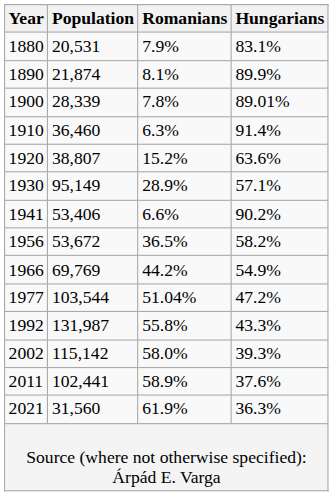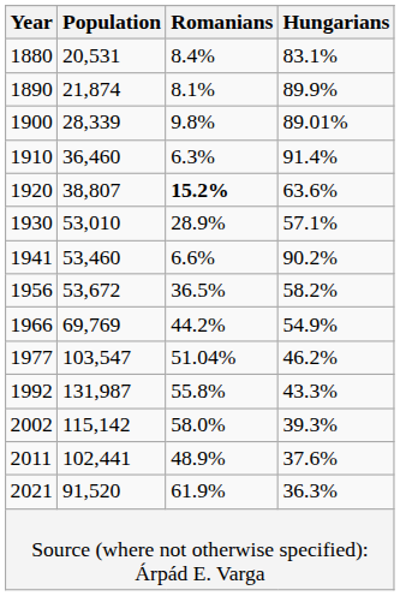1880 | Romanians: 7.9% -> 8.4%
1900 | Romanians: 7.8% -> 9.8%
1920 | Romanians: normal -> bold
1930 | Population: 95,149 -> 53,010
1941 | Population: 53,406 -> 53,460
1977 | Population: 103,544 -> 103,547
1977 | Hungarians: 47.2% -> 46.2%
2011 | Romanians: 58.9% -> 48.9%
2021 | Population: 31,560 -> 91,520
